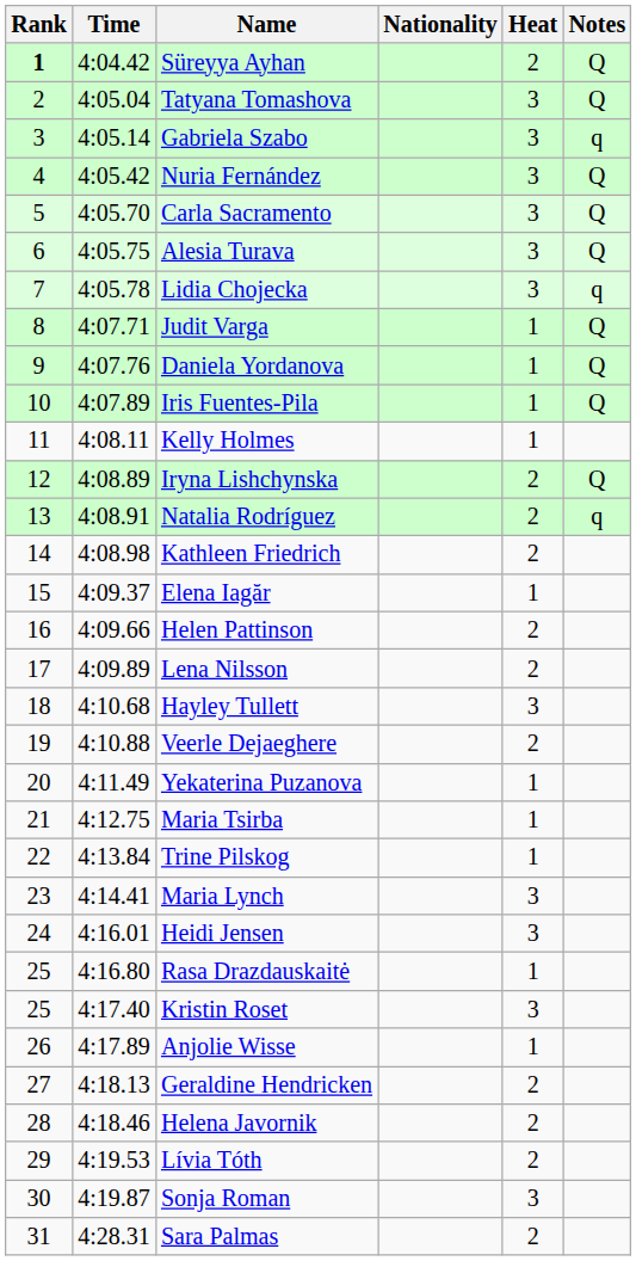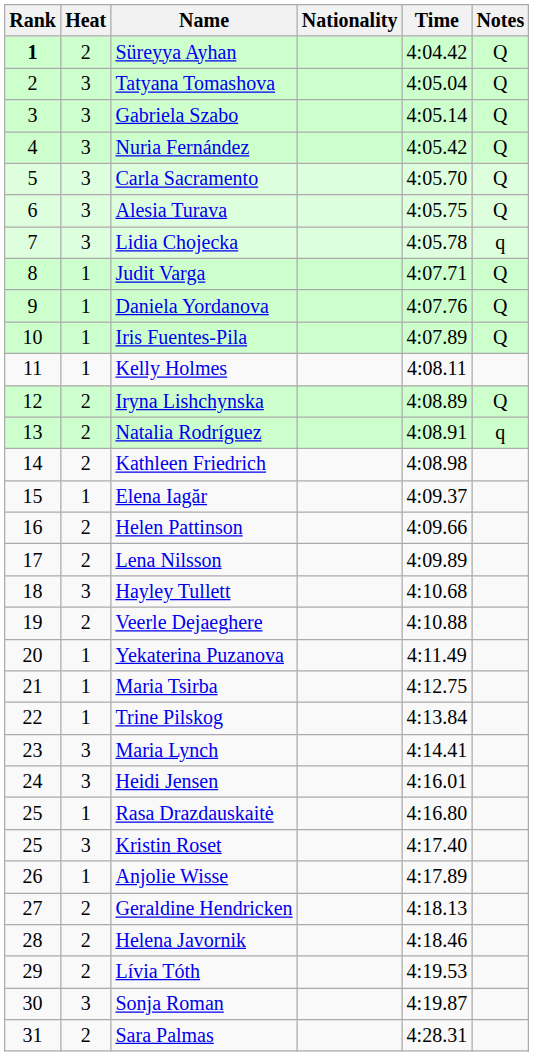columns swapped: Heat <-> Time
Gabriela Szabo | Notes: q -> Q
